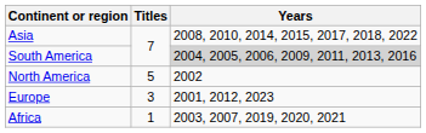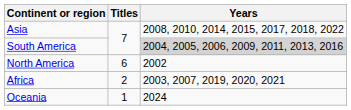North America | Titles: 5 -> 6
- row: Europe | 3 | 2001, 2012, 2023
Africa | Titles: 1 -> 2
+ row: Oceania | 1 | 2024
